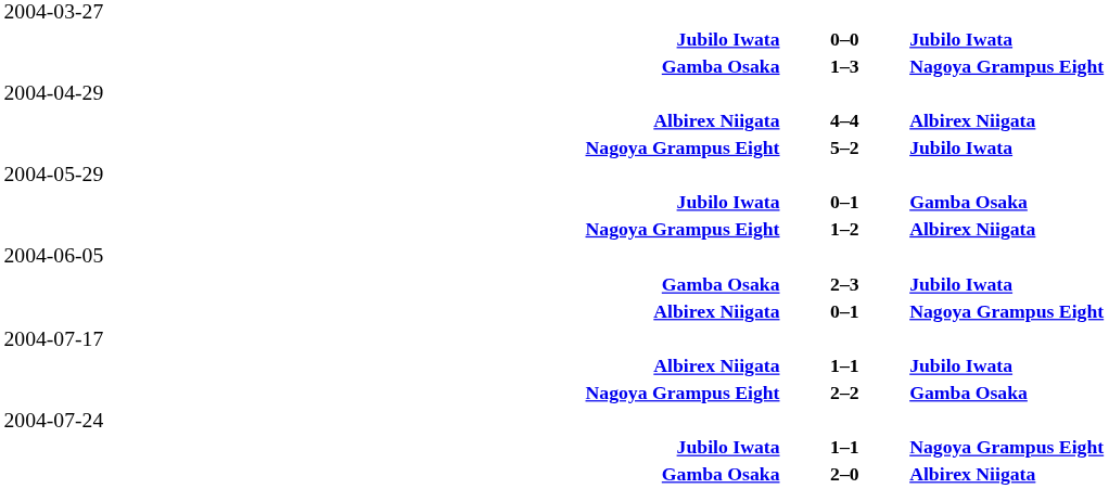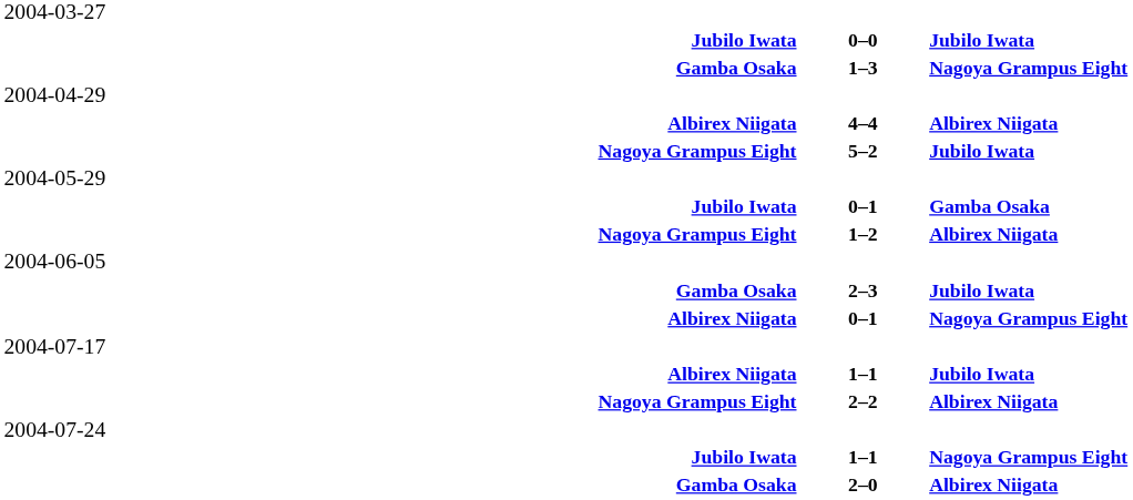2–2 | column 3: Gamba Osaka -> Albirex Niigata
